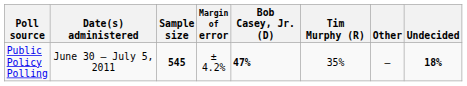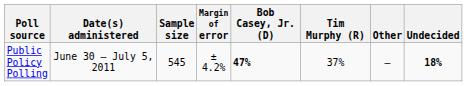Public Policy Polling | Sample size: bold -> normal
Public Policy Polling | Tim Murphy (R): 35% -> 37%
